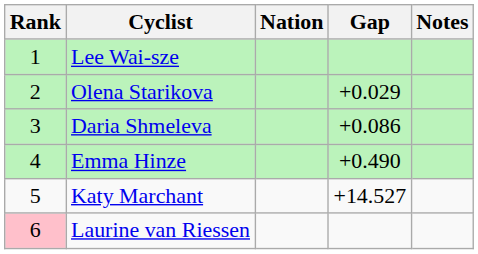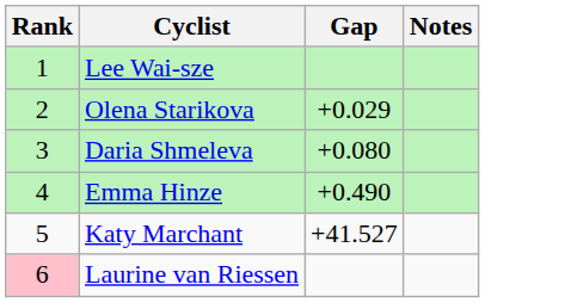- column: Nation
Daria Shmeleva | Gap: +0.086 -> +0.080
Katy Marchant | Gap: +14.527 -> +41.527
